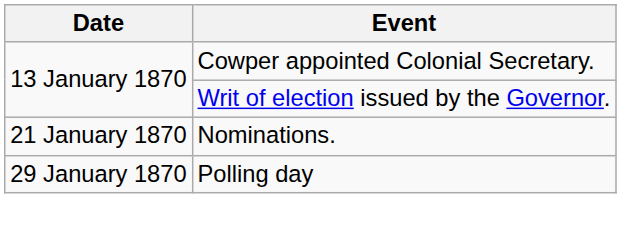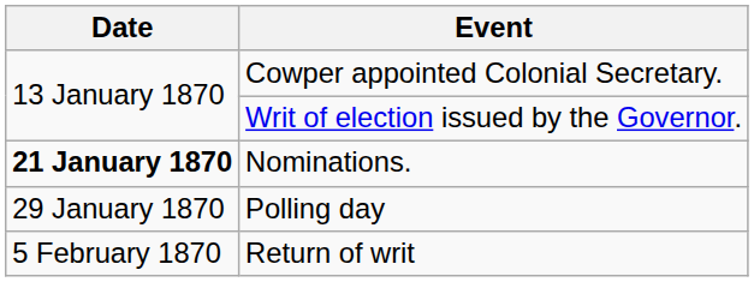Nominations. | Date: normal -> bold
+ row: 5 February 1870 | Return of writ
